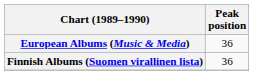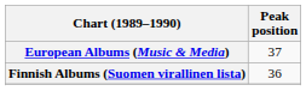European Albums (Music & Media) | Peak position: 36 -> 37
